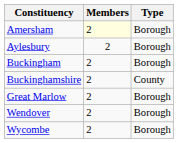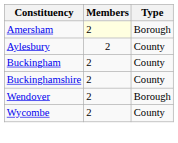Aylesbury | Type: Borough -> County
Buckingham | Type: Borough -> County
- row: Great Marlow | 2 | Borough
Wycombe | Type: Borough -> County
